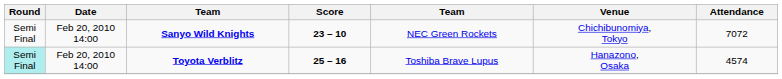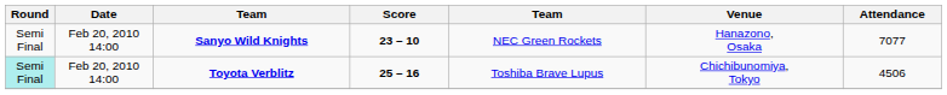Sanyo Wild Knights | Venue: Chichibunomiya, Tokyo -> Hanazono, Osaka
Sanyo Wild Knights | Attendance: 7072 -> 7077
Toyota Verblitz | Venue: Hanazono, Osaka -> Chichibunomiya, Tokyo
Toyota Verblitz | Attendance: 4574 -> 4506
